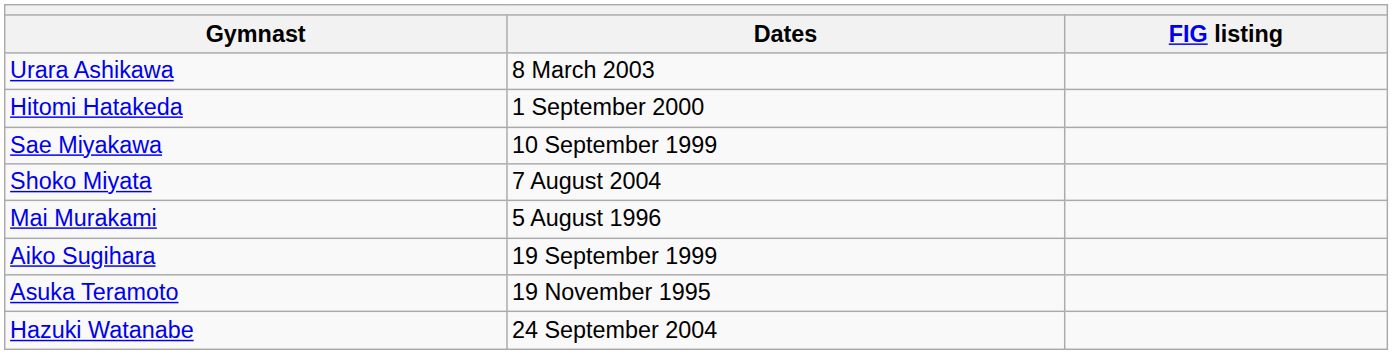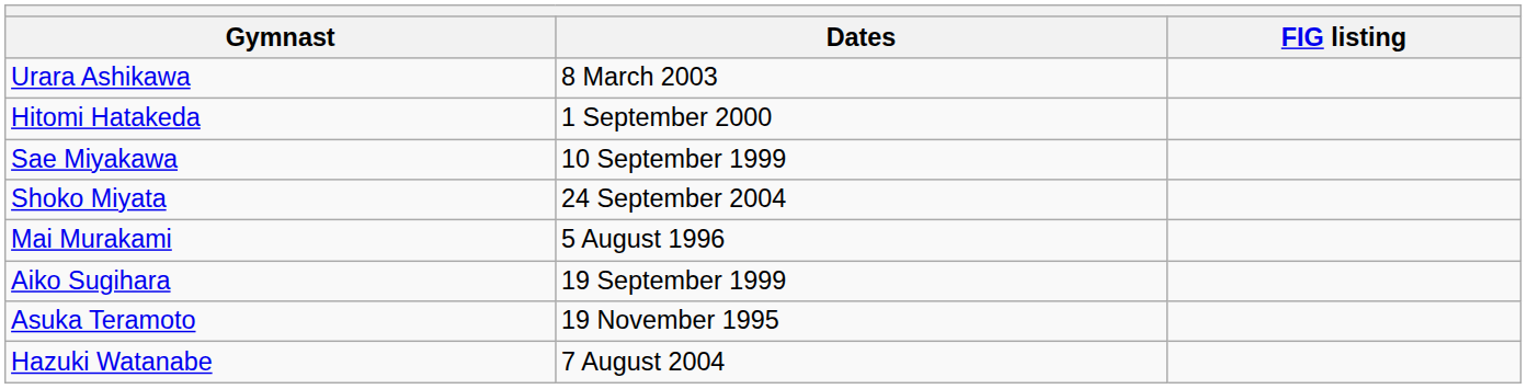Shoko Miyata | Dates: 7 August 2004 -> 24 September 2004
Hazuki Watanabe | Dates: 24 September 2004 -> 7 August 2004
